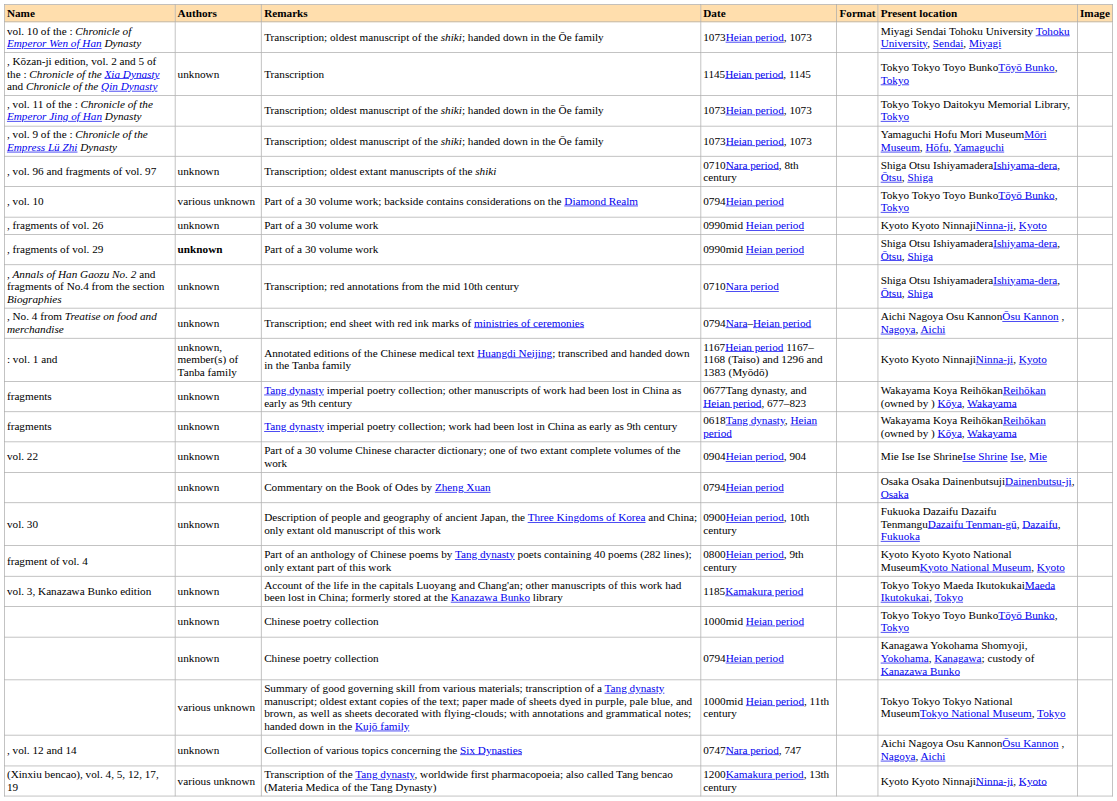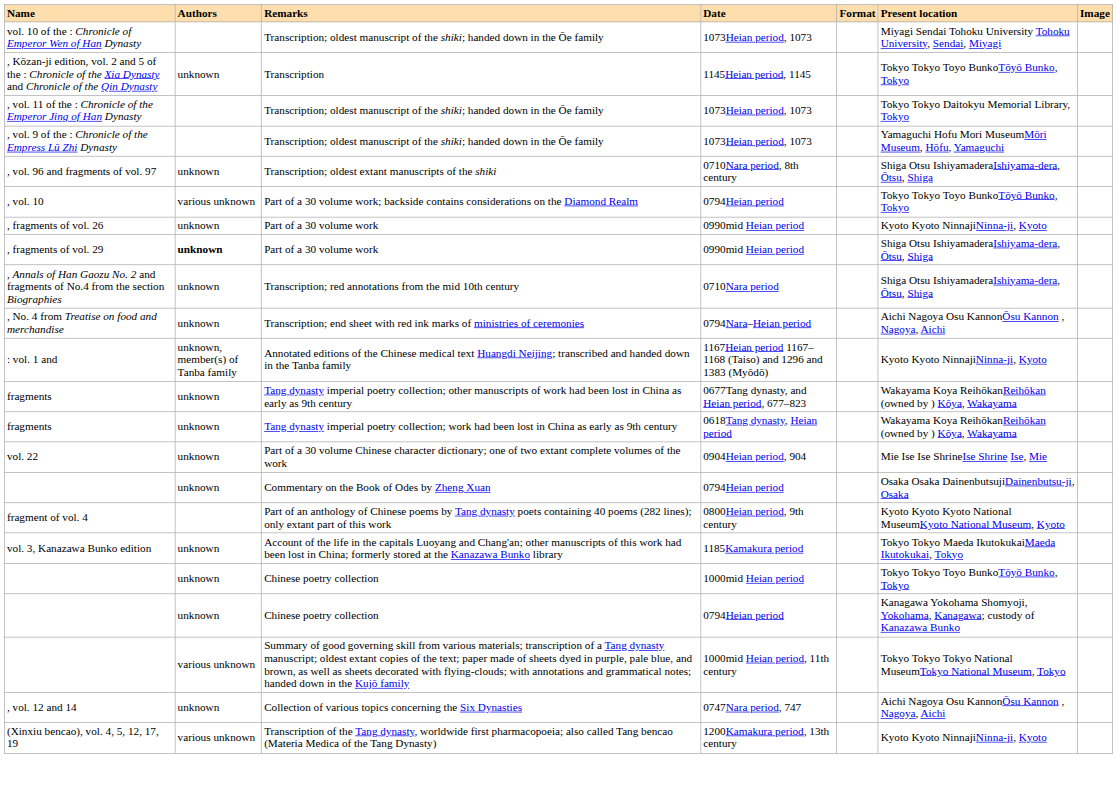- row: vol. 30 | unknown | Description of people and geography of ancient Japan, the Three Kingdoms of Korea and China; only extant old manuscript of this work | 0900Heian period, 10th century | Fukuoka Dazaifu Dazaifu TenmanguDazaifu Tenman-gū, Dazaifu, Fukuoka
